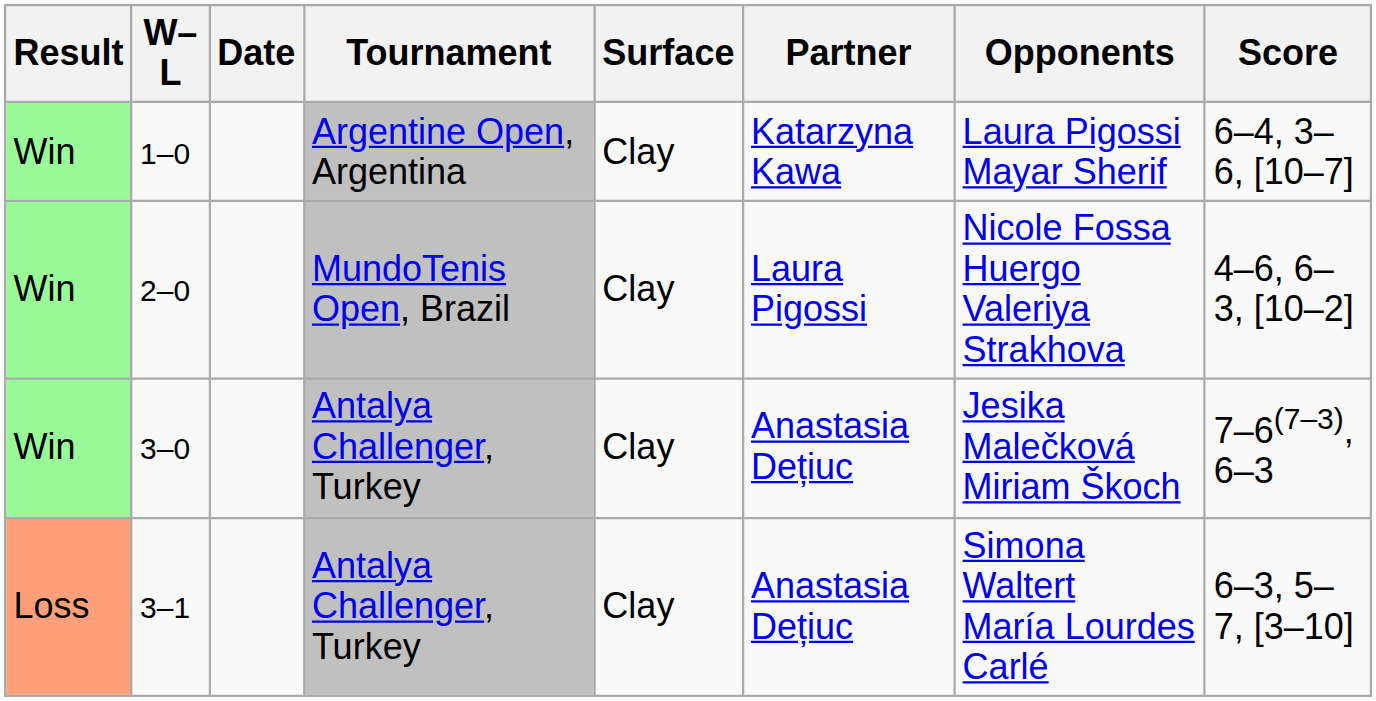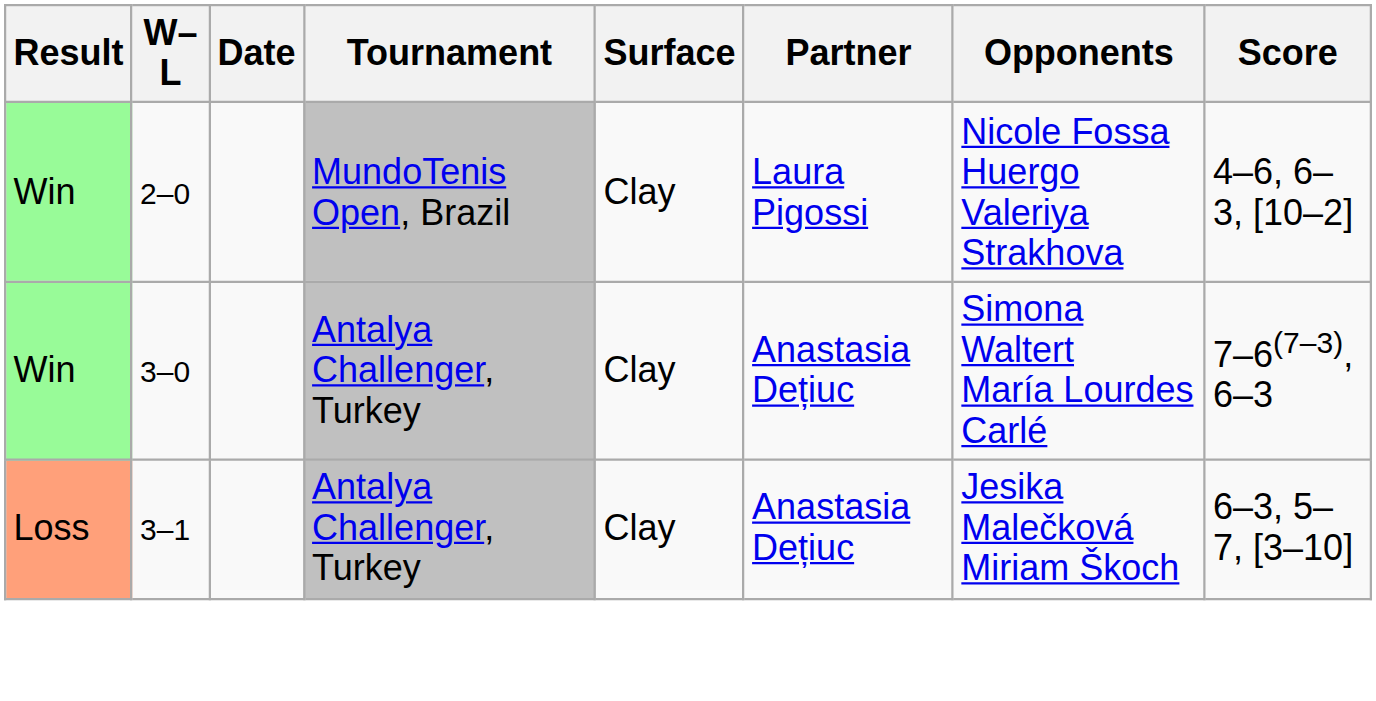- row: Win | 1–0 | Argentine Open, Argentina | Clay | Katarzyna Kawa | Laura Pigossi Mayar Sherif | 6–4, 3–6, [10–7]
3–0 | Opponents: Jesika Malečková Miriam Škoch -> Simona Waltert María Lourdes Carlé
3–1 | Opponents: Simona Waltert María Lourdes Carlé -> Jesika Malečková Miriam Škoch
